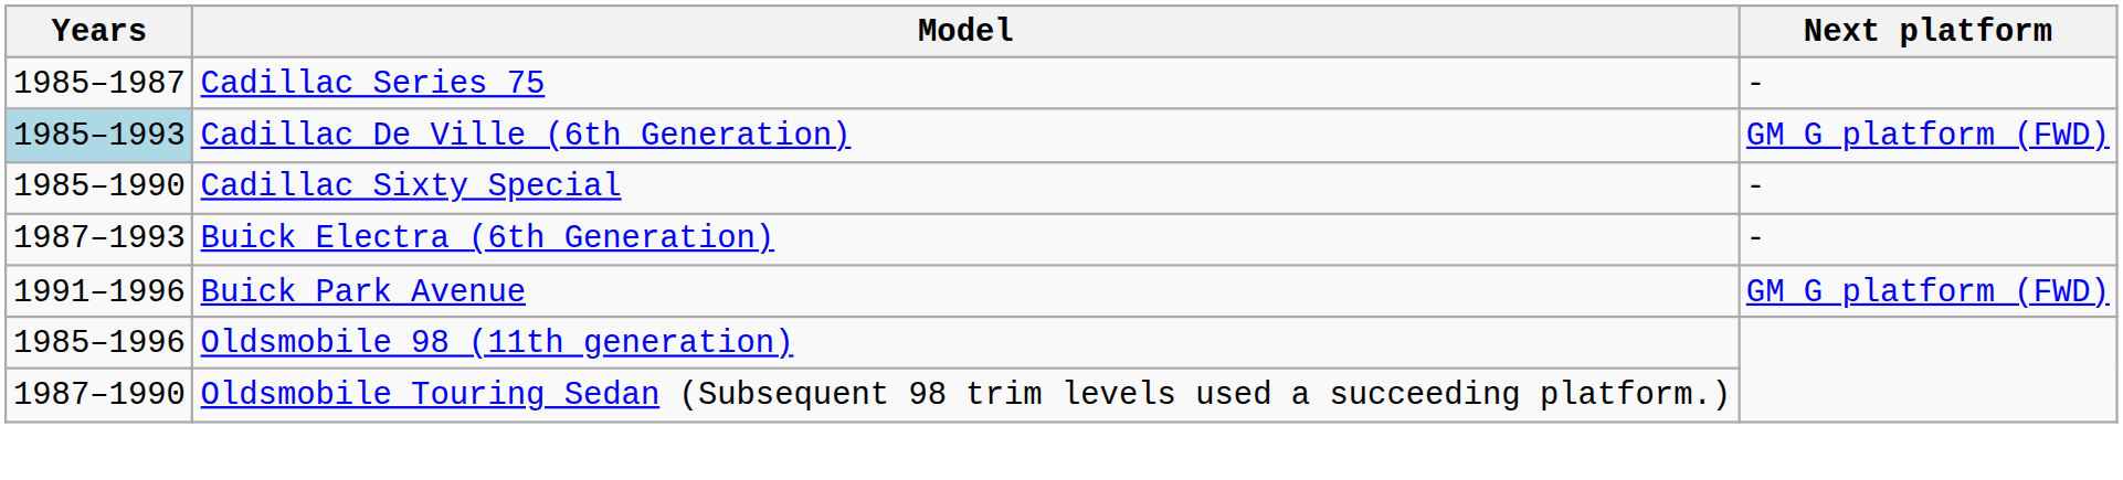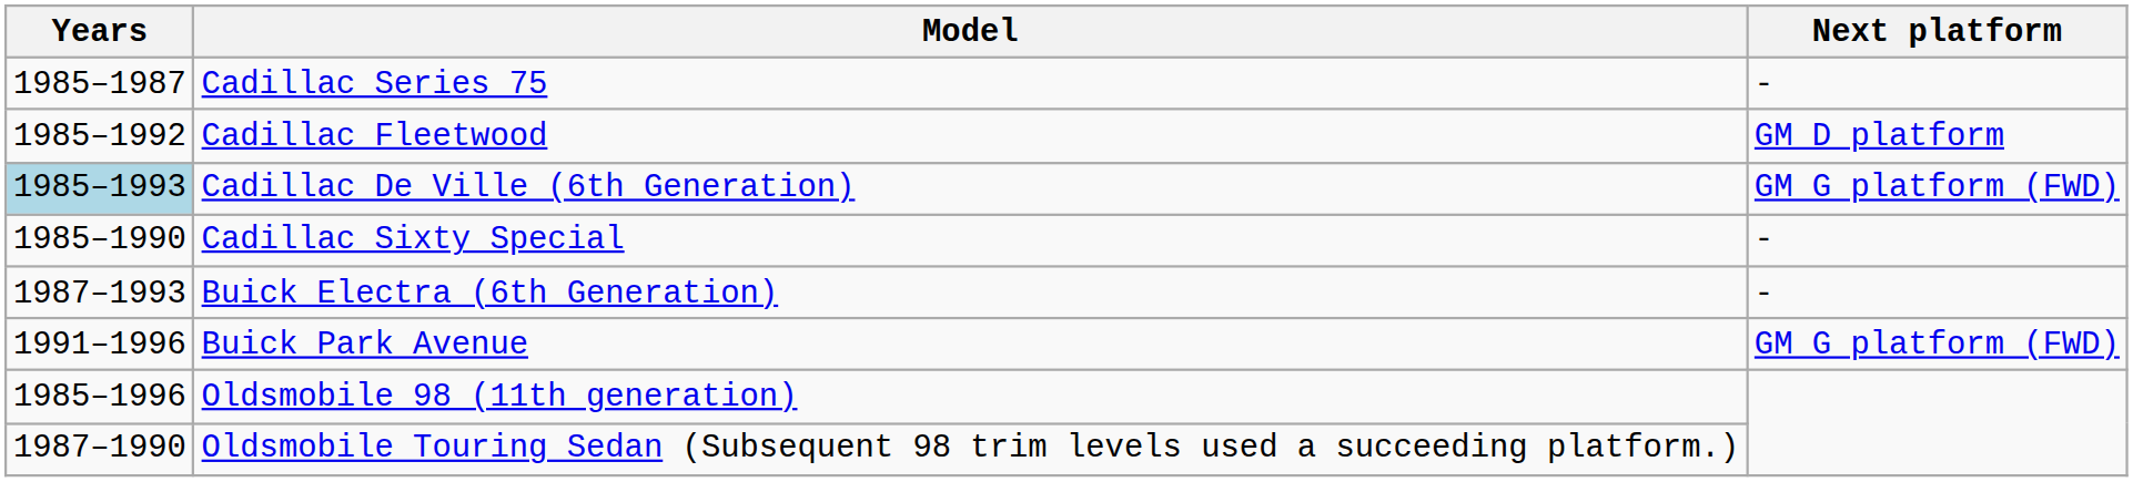+ row: 1985–1992 | Cadillac Fleetwood | GM D platform
